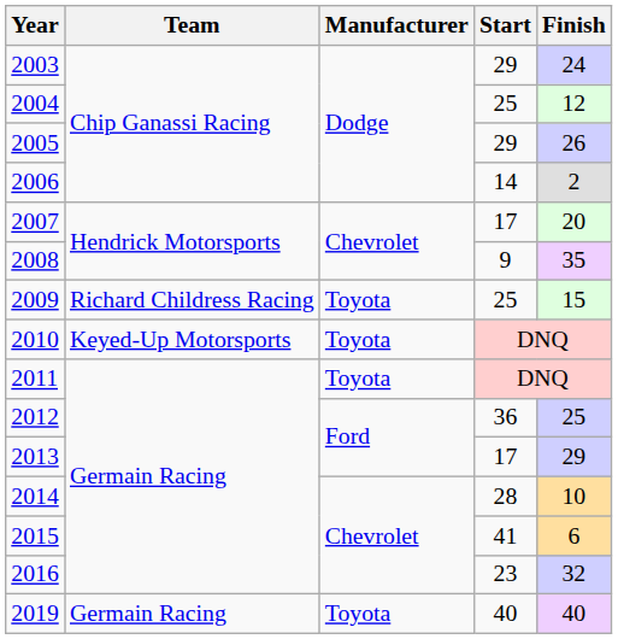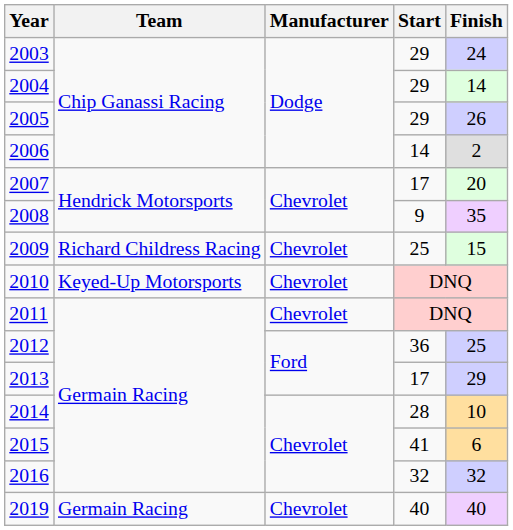2004 | Start: 25 -> 29
2004 | Finish: 12 -> 14
2009 | Manufacturer: Toyota -> Chevrolet
2010 | Manufacturer: Toyota -> Chevrolet
2011 | Manufacturer: Toyota -> Chevrolet
2016 | Start: 23 -> 32
2019 | Manufacturer: Toyota -> Chevrolet
